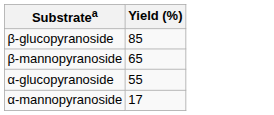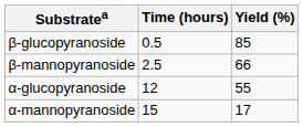+ column: Time (hours) | 0.5 | 2.5 | 12 | 15
β-mannopyranoside | Yield (%): 65 -> 66
